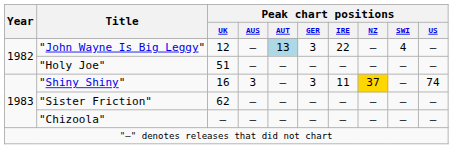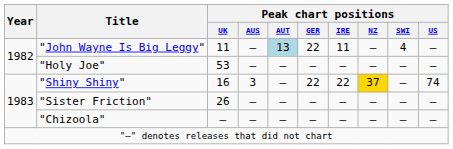"John Wayne Is Big Leggy" | Peak chart positions / UK: 12 -> 11
"John Wayne Is Big Leggy" | Peak chart positions / GER: 3 -> 22
"John Wayne Is Big Leggy" | Peak chart positions / IRE: 22 -> 11
"Holy Joe" | Peak chart positions / UK: 51 -> 53
"Shiny Shiny" | Peak chart positions / GER: 3 -> 22
"Shiny Shiny" | Peak chart positions / IRE: 11 -> 22
"Sister Friction" | Peak chart positions / UK: 62 -> 26
